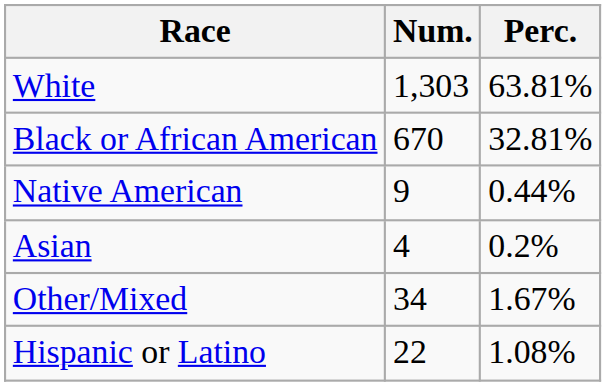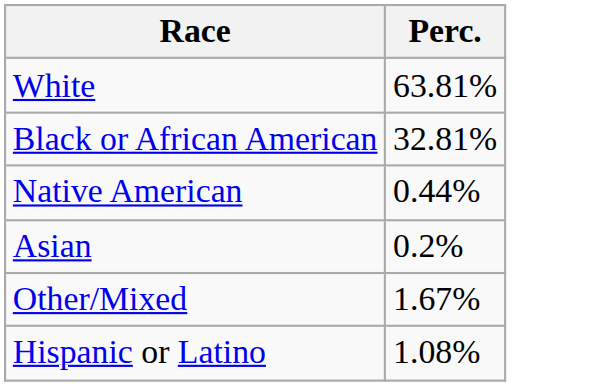- column: Num. | 1,303 | 670 | 9 | 4 | 34 | 22
